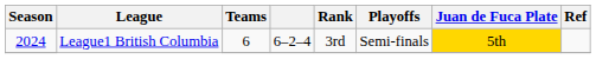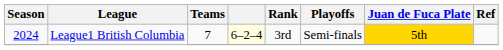2024 / League1 British Columbia | Teams: 6 -> 7
2024 / League1 British Columbia | column 4: no background -> lightyellow background
